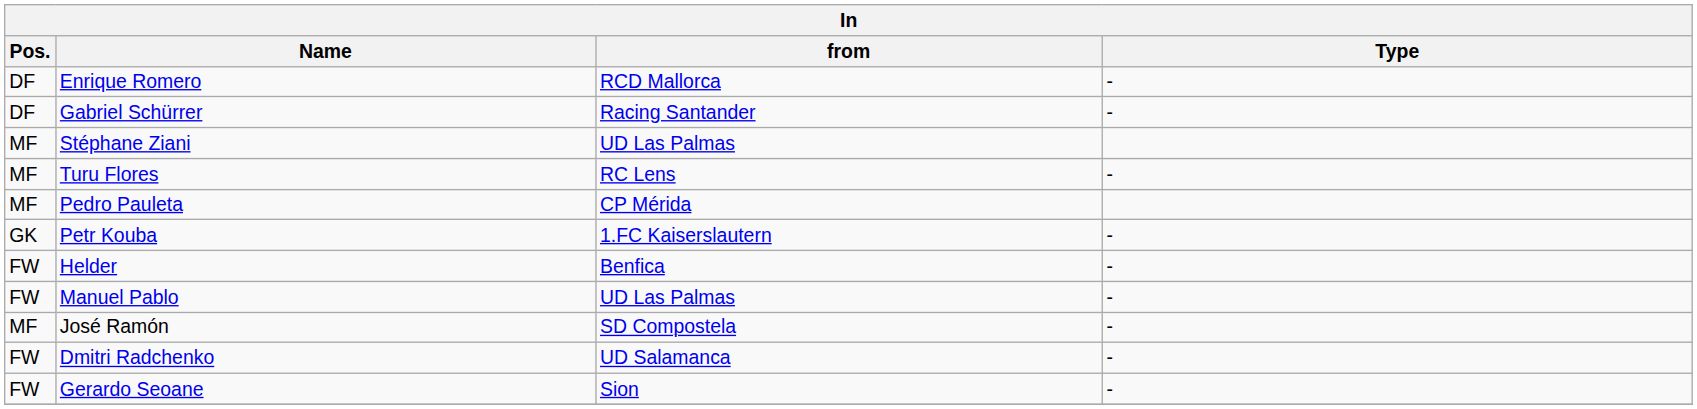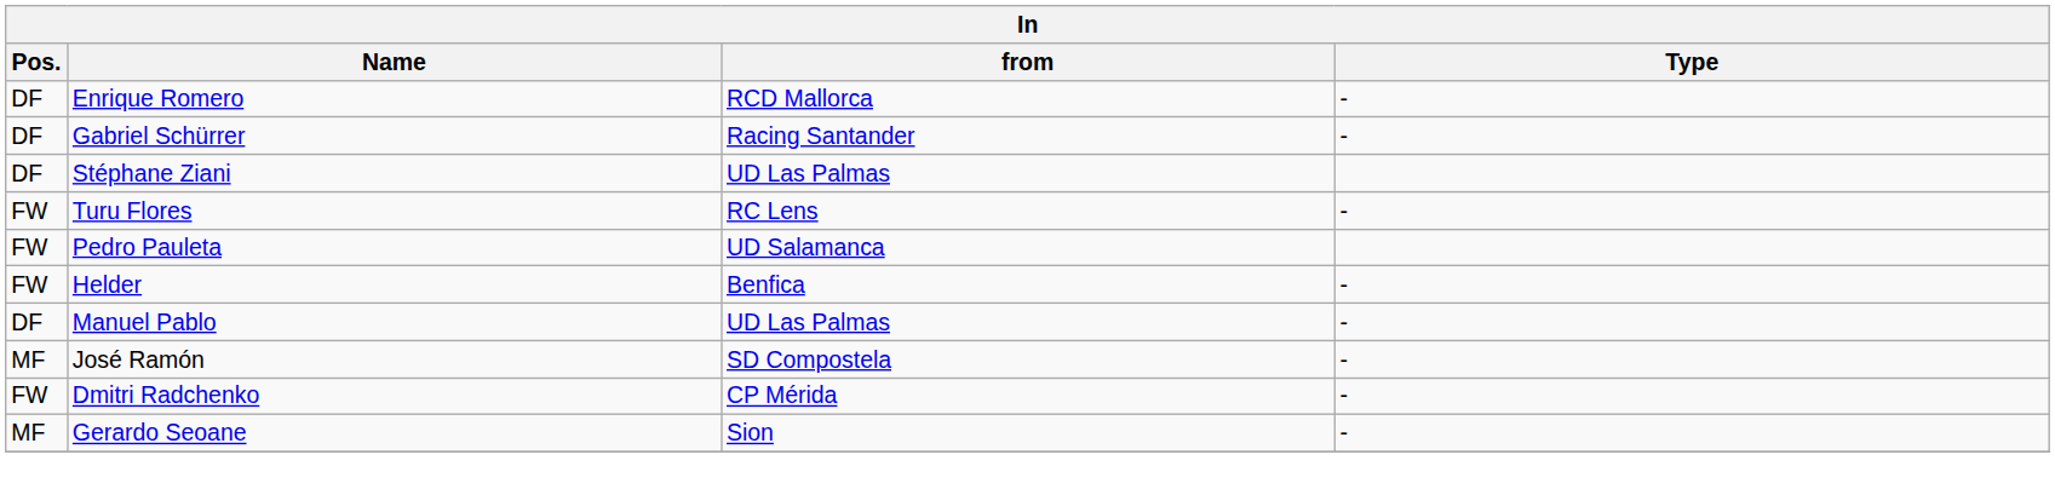Stéphane Ziani | Pos.: MF -> DF
Turu Flores | Pos.: MF -> FW
Pedro Pauleta | Pos.: MF -> FW
Pedro Pauleta | from: CP Mérida -> UD Salamanca
- row: GK | Petr Kouba | 1.FC Kaiserslautern | -
Manuel Pablo | Pos.: FW -> DF
Dmitri Radchenko | from: UD Salamanca -> CP Mérida
Gerardo Seoane | Pos.: FW -> MF
